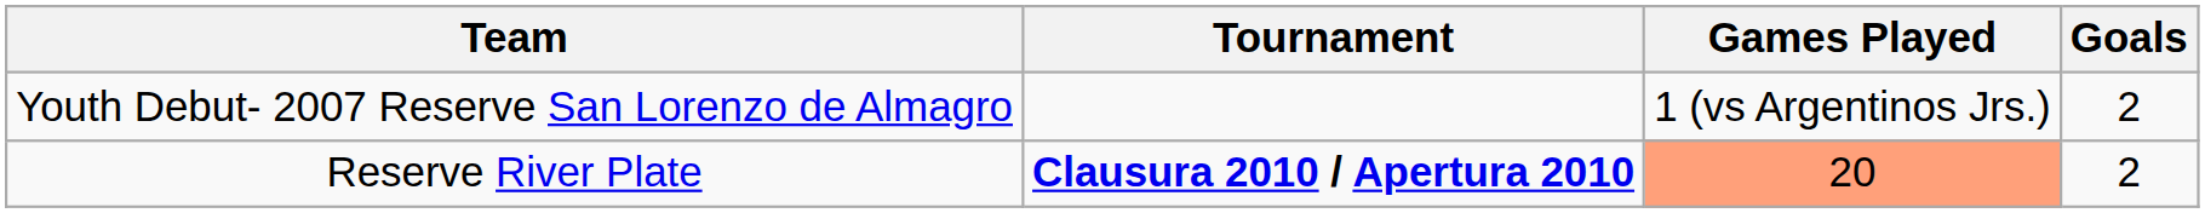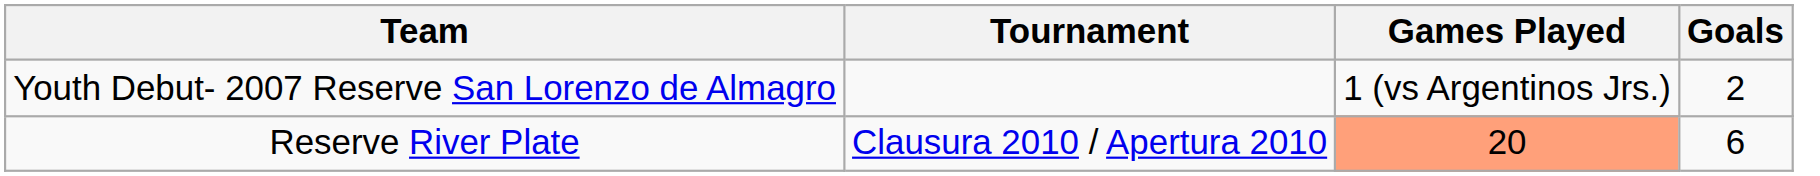Reserve River Plate | Tournament: bold -> normal
Reserve River Plate | Goals: 2 -> 6
